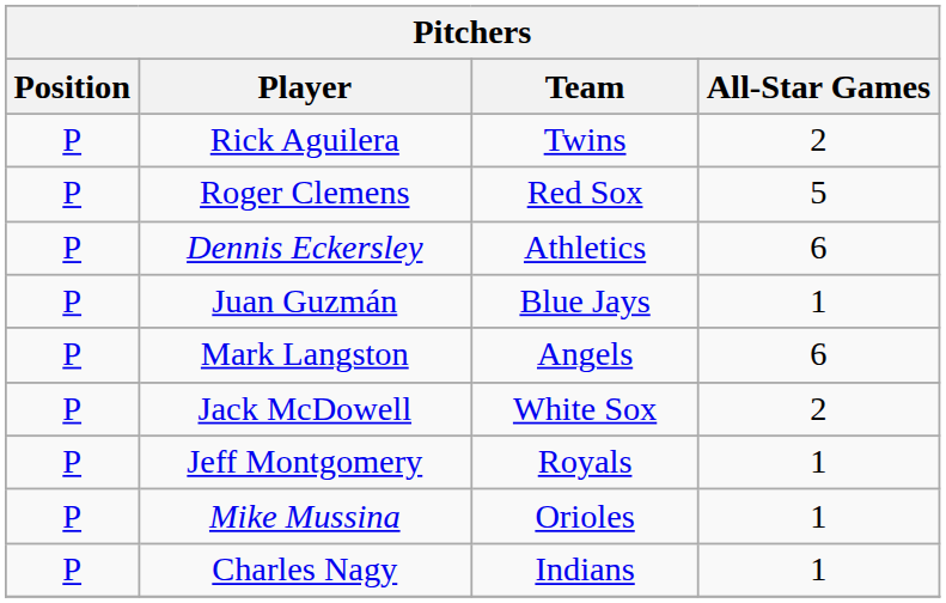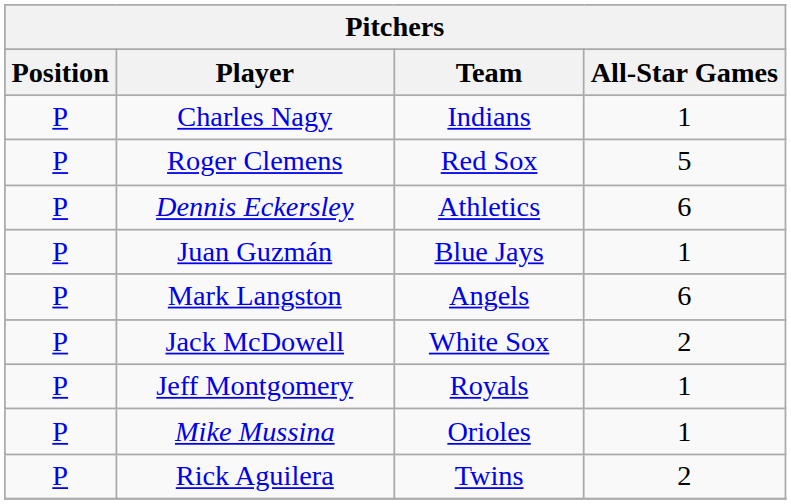rows swapped: Rick Aguilera <-> Charles Nagy
